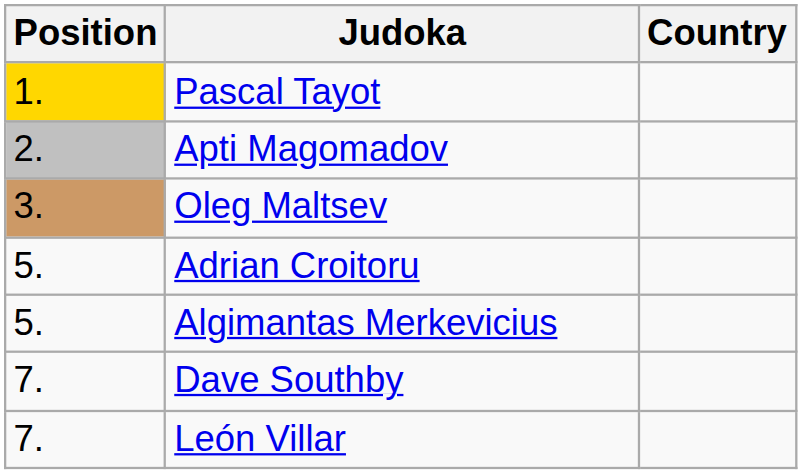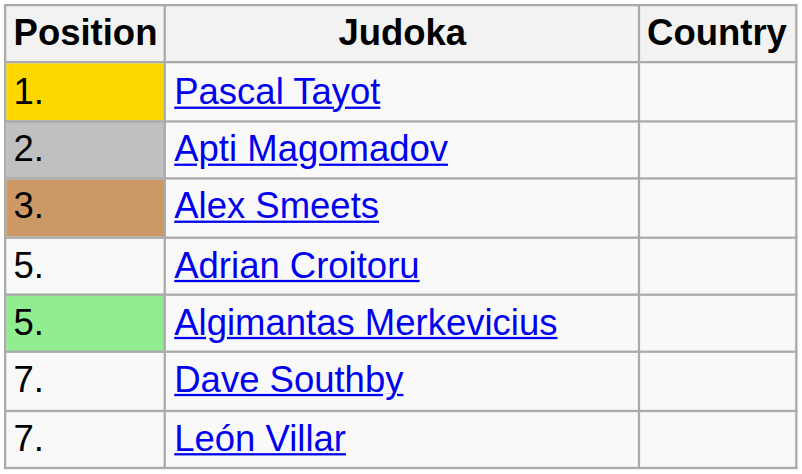+ row: 3. | Alex Smeets
- row: 3. | Oleg Maltsev
Algimantas Merkevicius | Position: no background -> lightgreen background
